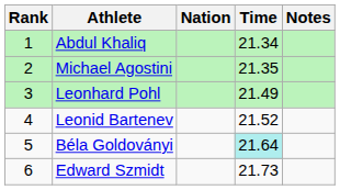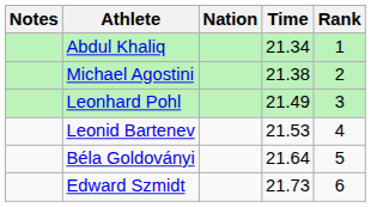columns swapped: Rank <-> Notes
Michael Agostini | Time: 21.35 -> 21.38
Leonid Bartenev | Time: 21.52 -> 21.53
Béla Goldoványi | Time: paleturquoise background -> no background
